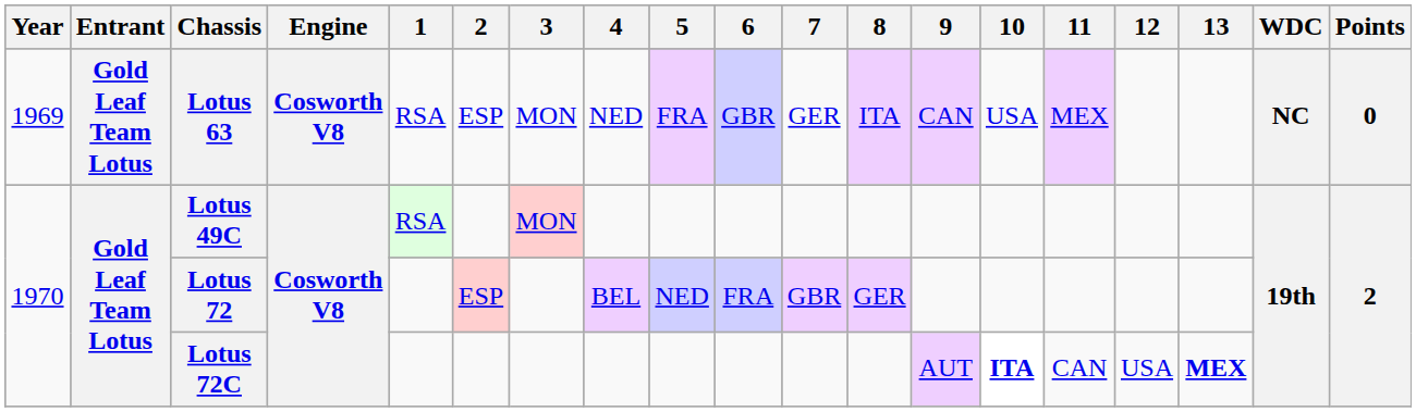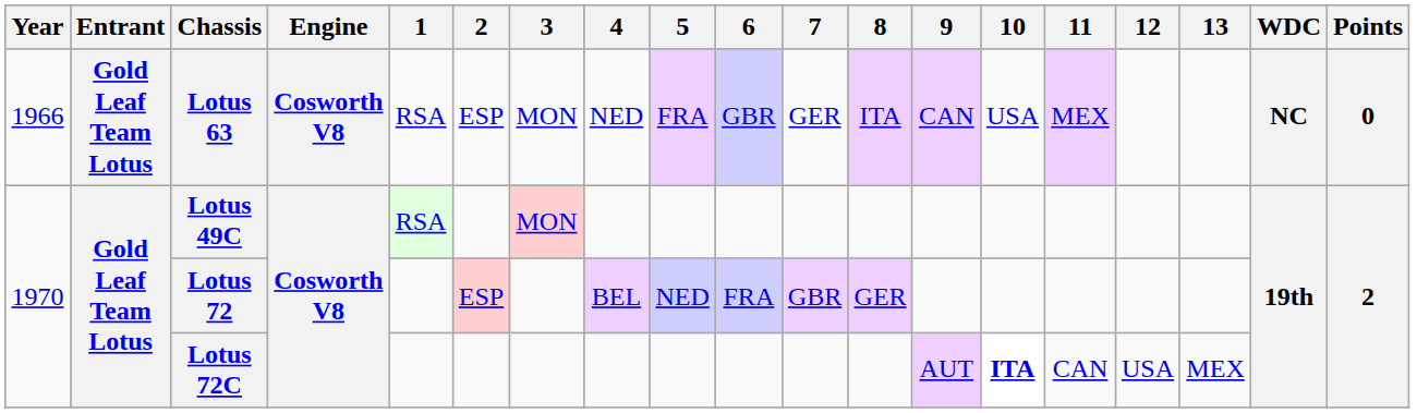Lotus 63 | Year: 1969 -> 1966
Lotus 72C | 13: bold -> normal
